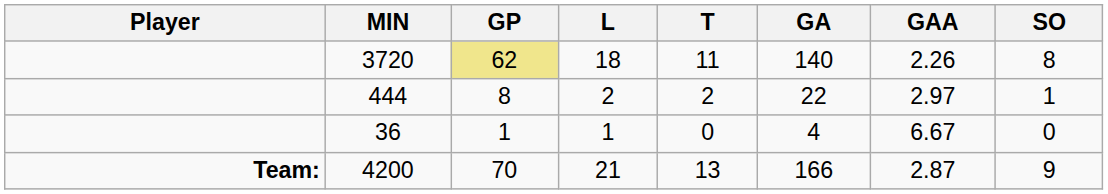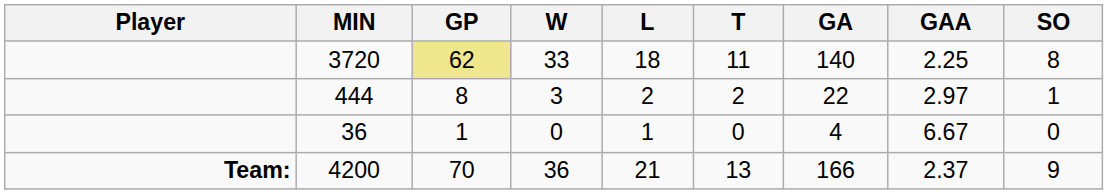+ column: W | 33 | 3 | 0 | 36
3720 | GAA: 2.26 -> 2.25
4200 | GAA: 2.87 -> 2.37
